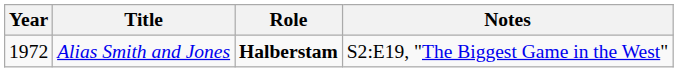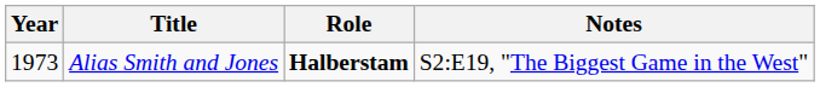Alias Smith and Jones | Year: 1972 -> 1973
